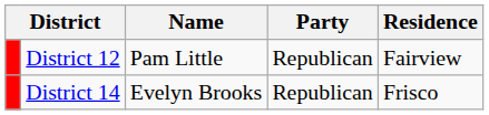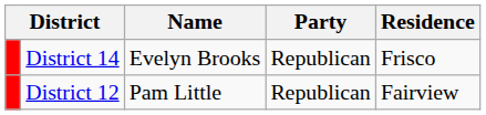rows swapped: District 12 <-> District 14
